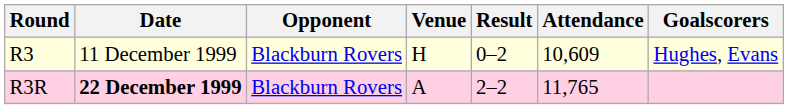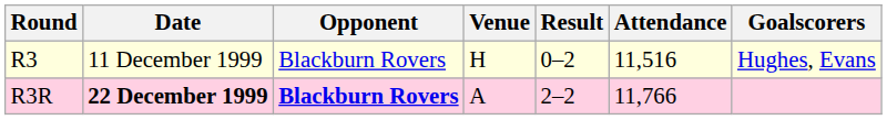R3 | Attendance: 10,609 -> 11,516
R3R | Opponent: normal -> bold
R3R | Attendance: 11,765 -> 11,766
